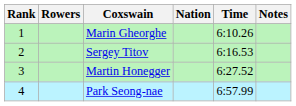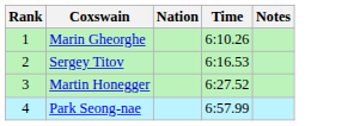- column: Rowers
